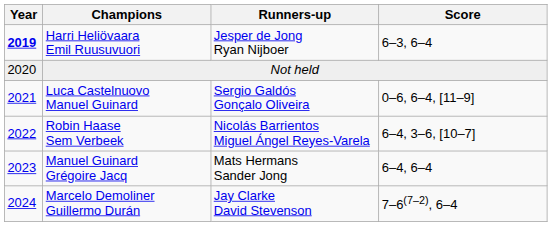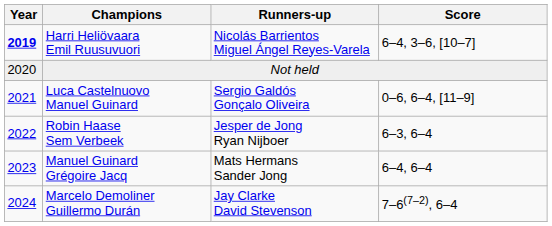Harri Heliövaara Emil Ruusuvuori | Runners-up: Jesper de Jong Ryan Nijboer -> Nicolás Barrientos Miguel Ángel Reyes-Varela
Harri Heliövaara Emil Ruusuvuori | Score: 6–3, 6–4 -> 6–4, 3–6, [10–7]
Robin Haase Sem Verbeek | Runners-up: Nicolás Barrientos Miguel Ángel Reyes-Varela -> Jesper de Jong Ryan Nijboer
Robin Haase Sem Verbeek | Score: 6–4, 3–6, [10–7] -> 6–3, 6–4
